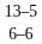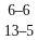rows swapped: 13–5 <-> 6–6
